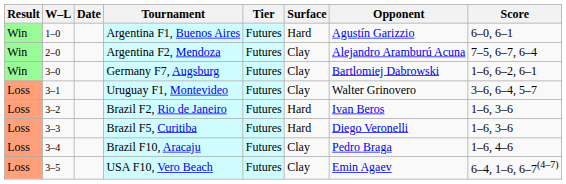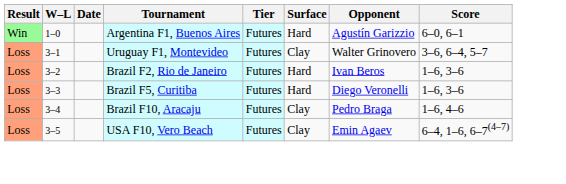- row: Win | 2–0 | Argentina F2, Mendoza | Futures | Clay | Alejandro Aramburú Acuna | 7–5, 6–7, 6–4
- row: Win | 3–0 | Germany F7, Augsburg | Futures | Clay | Bartlomiej Dabrowski | 1–6, 6–2, 6–1
